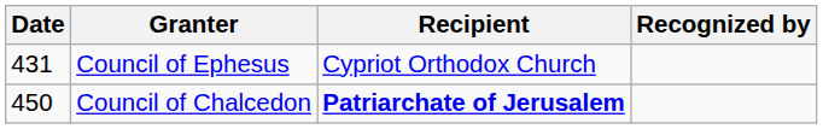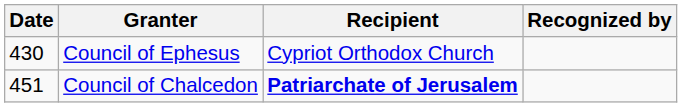Council of Ephesus | Date: 431 -> 430
Council of Chalcedon | Date: 450 -> 451
